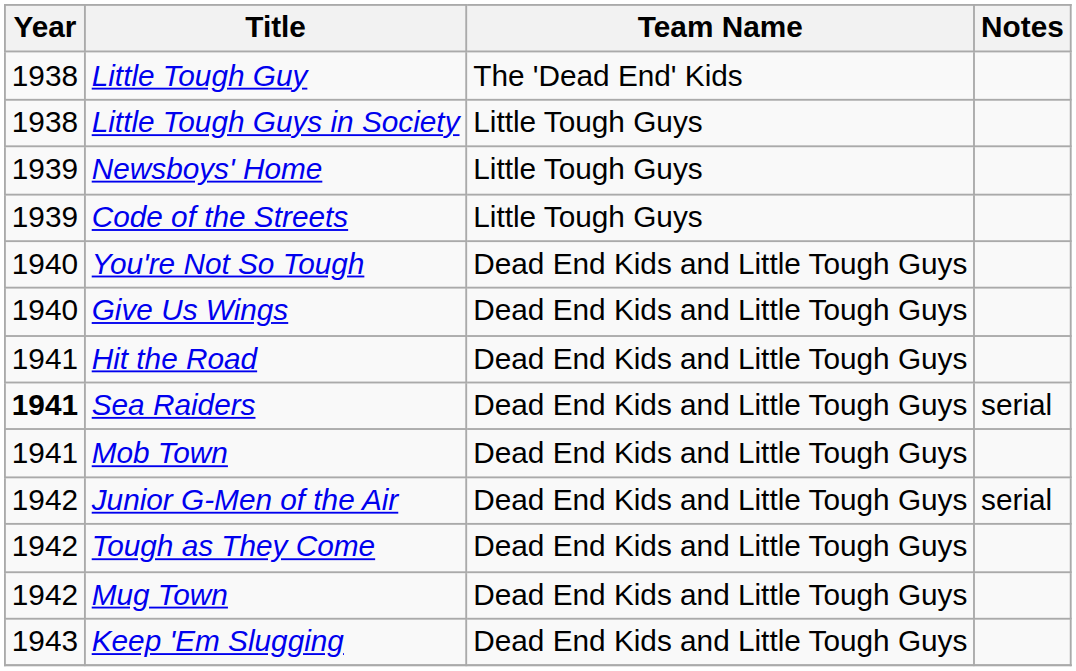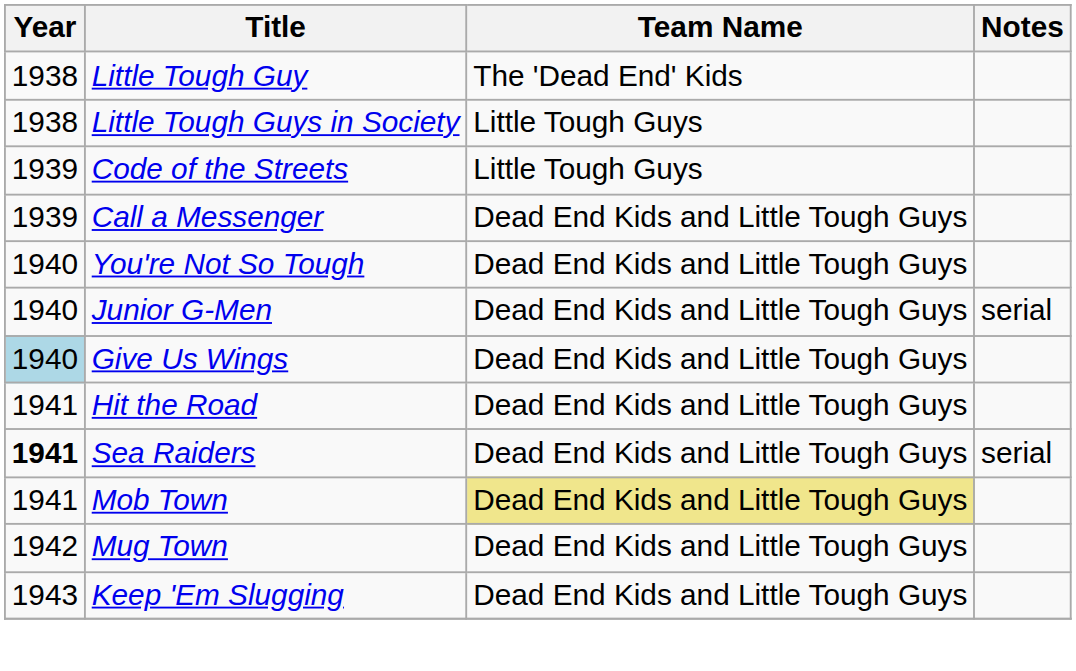- row: 1939 | Newsboys' Home | Little Tough Guys
+ row: 1939 | Call a Messenger | Dead End Kids and Little Tough Guys
+ row: 1940 | Junior G-Men | Dead End Kids and Little Tough Guys | serial
Give Us Wings | Year: no background -> lightblue background
Mob Town | Team Name: no background -> khaki background
- row: 1942 | Junior G-Men of the Air | Dead End Kids and Little Tough Guys | serial
- row: 1942 | Tough as They Come | Dead End Kids and Little Tough Guys
